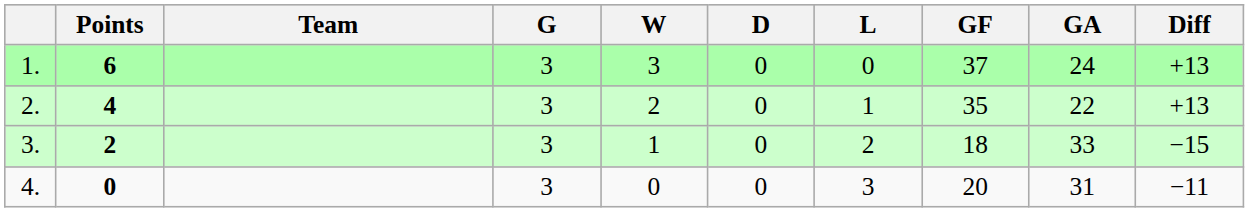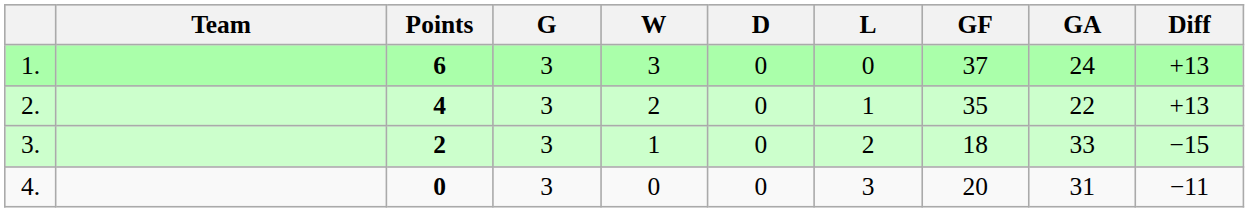columns swapped: Team <-> Points
